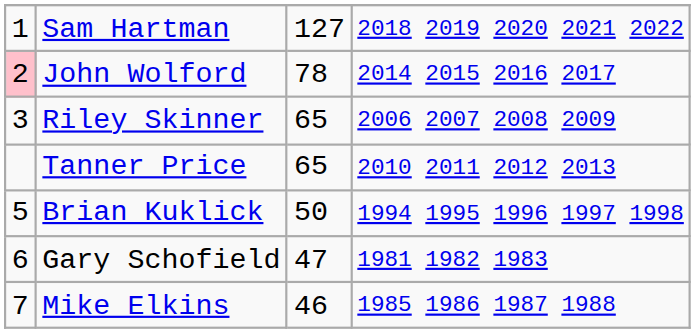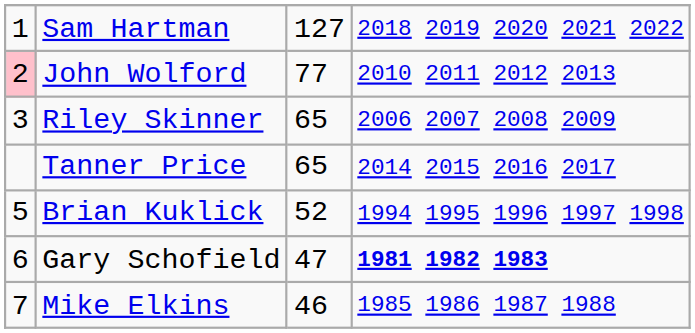John Wolford | column 3: 78 -> 77
John Wolford | column 4: 2014 2015 2016 2017 -> 2010 2011 2012 2013
Tanner Price | column 4: 2010 2011 2012 2013 -> 2014 2015 2016 2017
Brian Kuklick | column 3: 50 -> 52
Gary Schofield | column 4: normal -> bold
